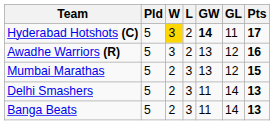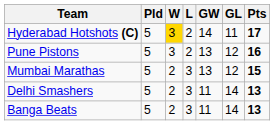Hyderabad Hotshots (C) | GW: bold -> normal
- row: Awadhe Warriors (R) | 5 | 3 | 2 | 13 | 12 | 16
+ row: Pune Pistons | 5 | 3 | 2 | 13 | 12 | 16
